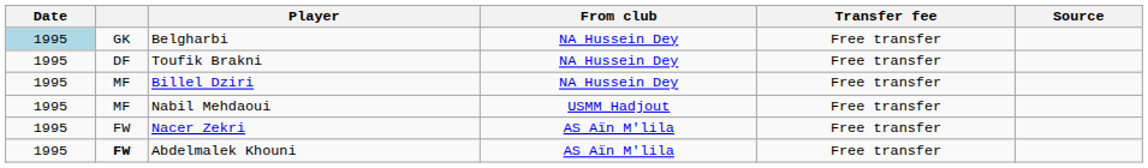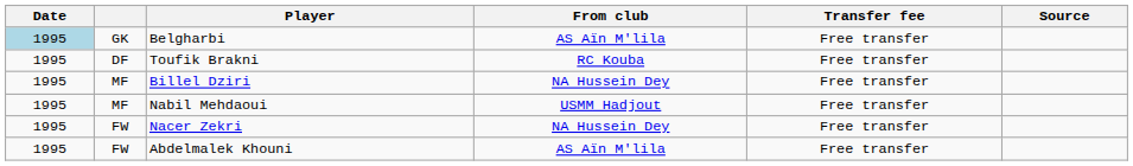Belgharbi | From club: NA Hussein Dey -> AS Aïn M'lila
Toufik Brakni | From club: NA Hussein Dey -> RC Kouba
Nacer Zekri | From club: AS Aïn M'lila -> NA Hussein Dey
Abdelmalek Khouni | column 2: bold -> normal
